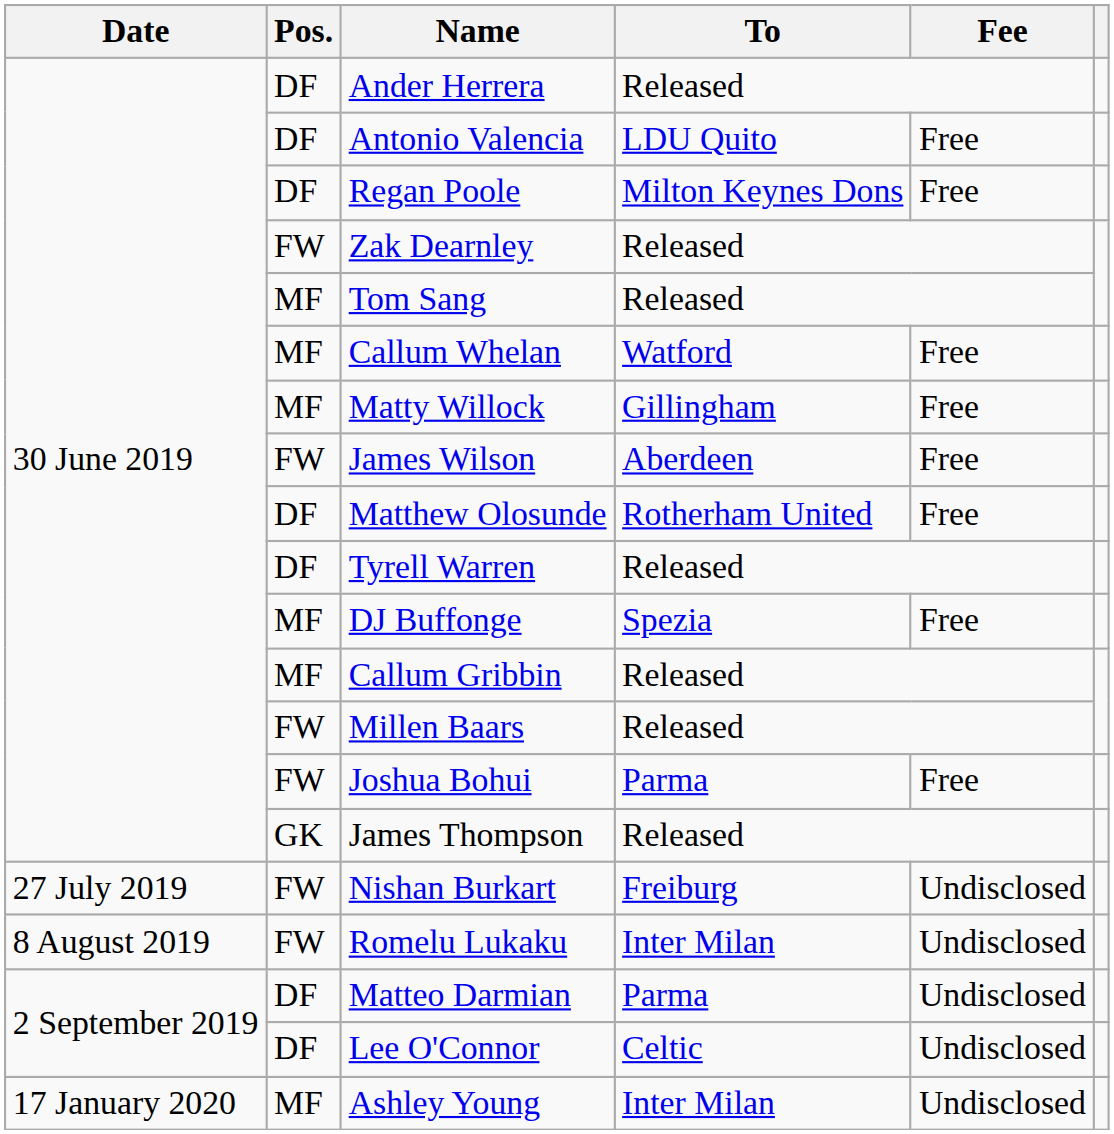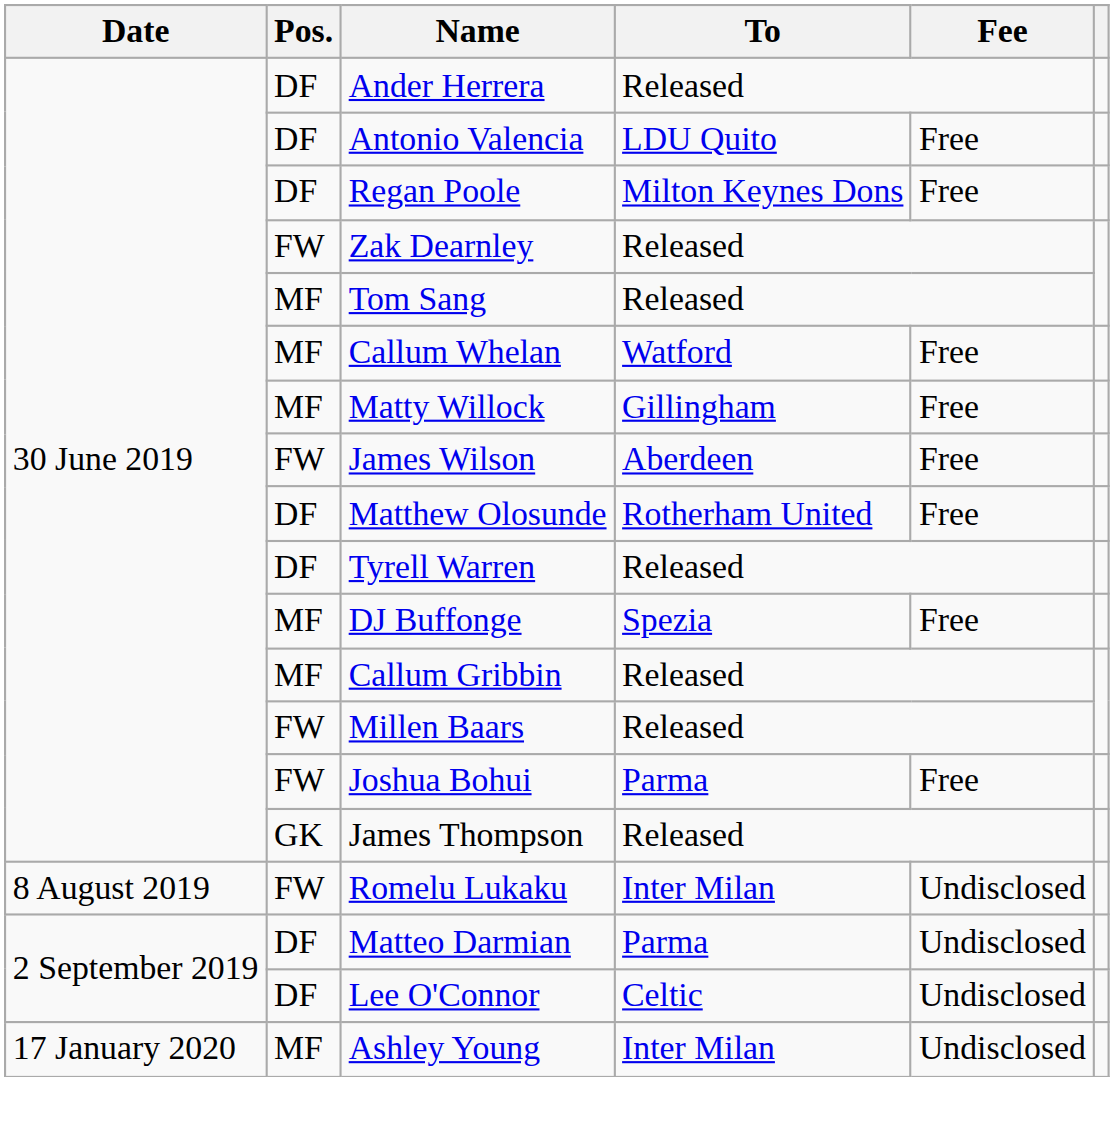- row: 27 July 2019 | FW | Nishan Burkart | Freiburg | Undisclosed
